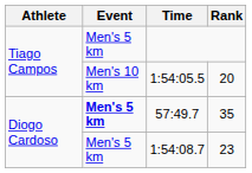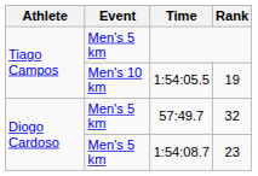1:54:05.5 | Rank: 20 -> 19
57:49.7 | Event: bold -> normal
57:49.7 | Rank: 35 -> 32
